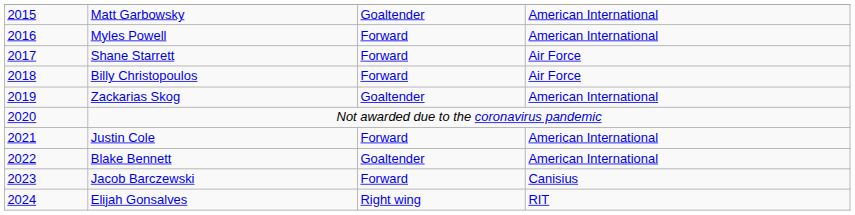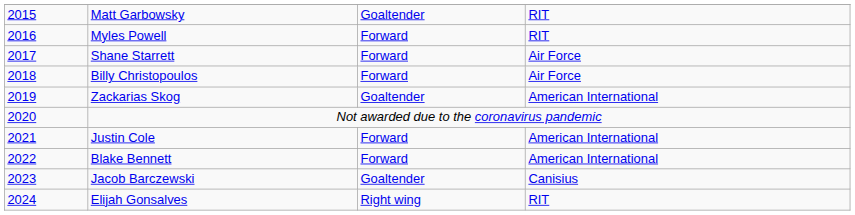Matt Garbowsky | column 4: American International -> RIT
Myles Powell | column 4: American International -> RIT
Blake Bennett | column 3: Goaltender -> Forward
Jacob Barczewski | column 3: Forward -> Goaltender
